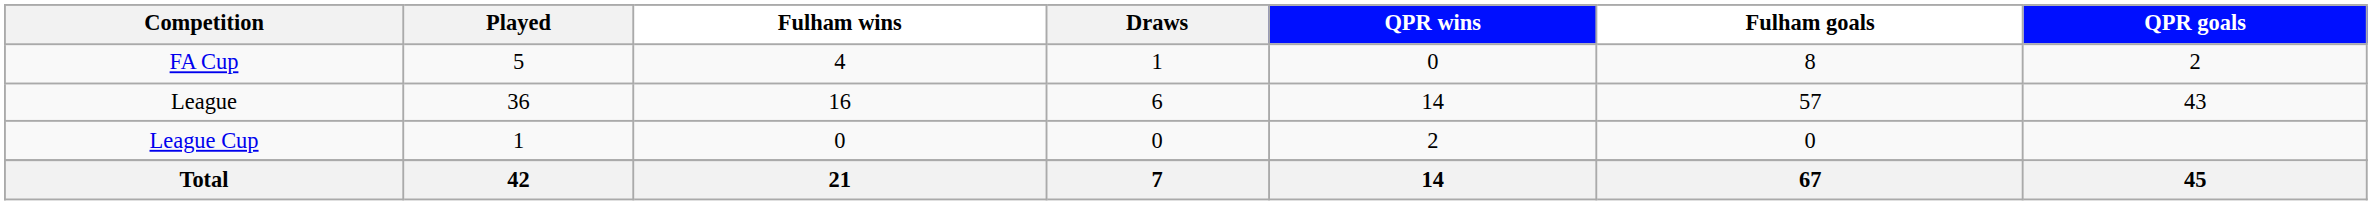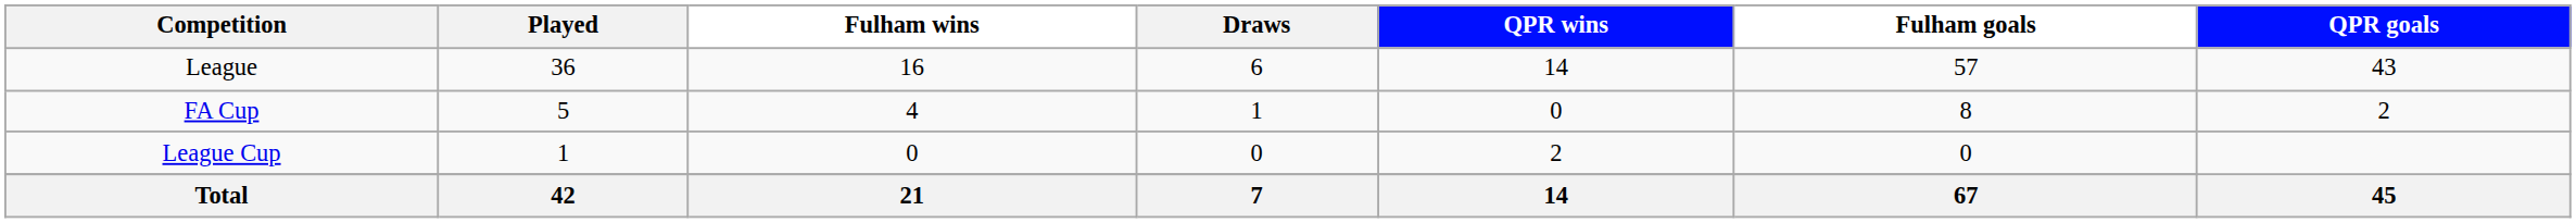rows swapped: League <-> FA Cup
